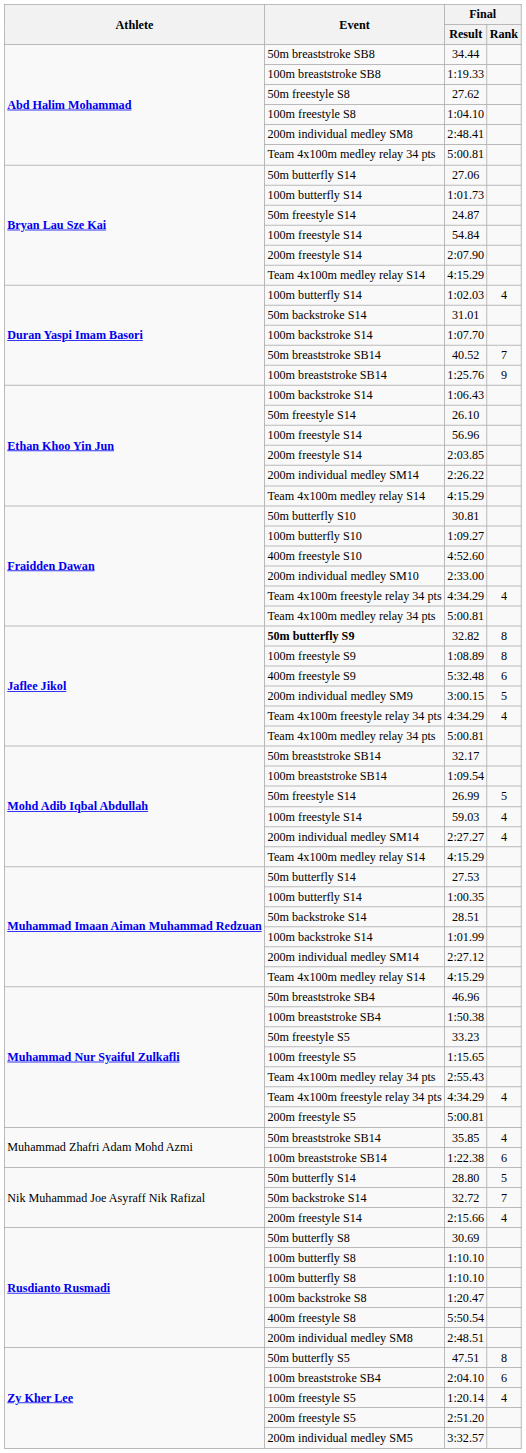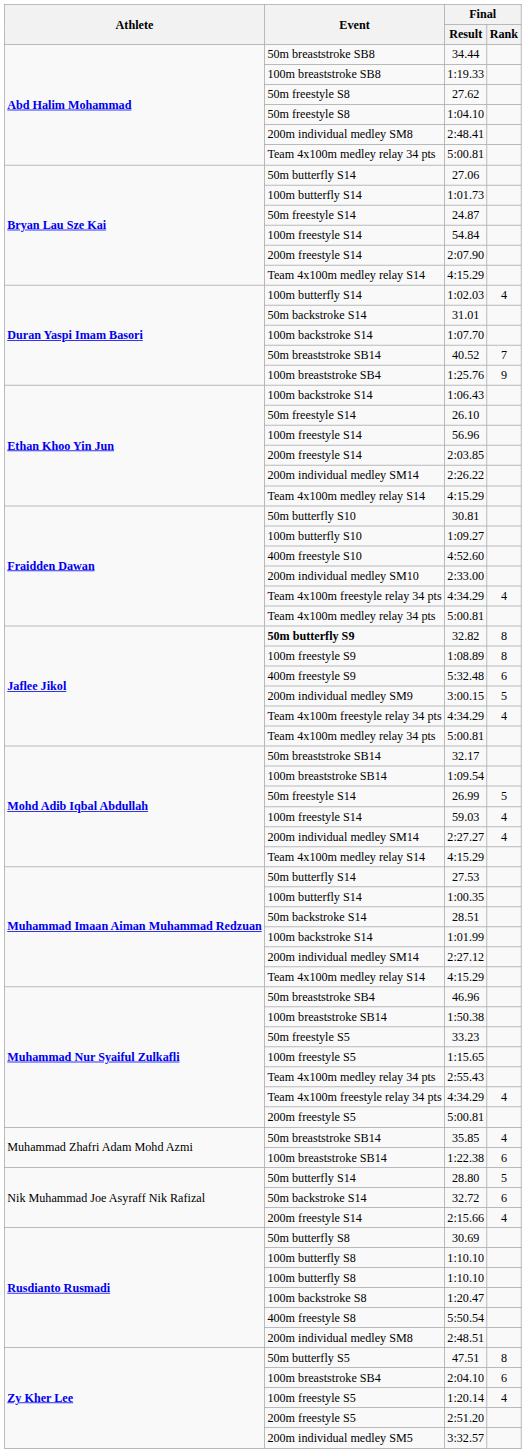1:04.10 | Event: 100m freestyle S8 -> 50m freestyle S8
1:25.76 | Event: 100m breaststroke SB14 -> 100m breaststroke SB4
1:50.38 | Event: 100m breaststroke SB4 -> 100m breaststroke SB14
32.72 | Final / Rank: 7 -> 6
